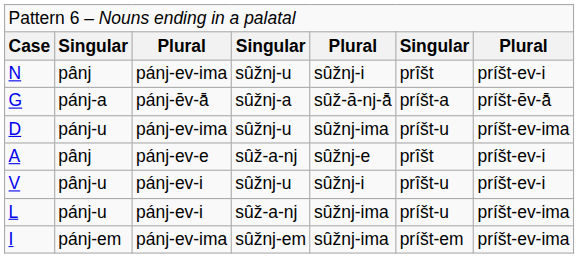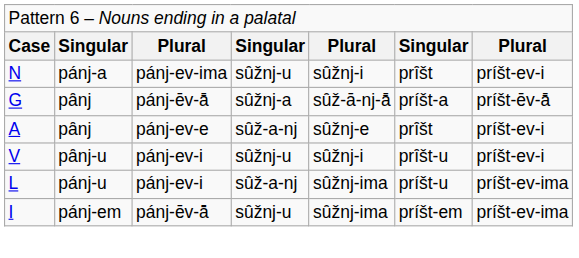N | column 2: pȃnj -> pánj-a
G | column 2: pánj-a -> pȃnj
- row: D | pánj-u | pánj-ev-ima | sȗžnj-u | sȗžnj-ima | príšt-u | príšt-ev-ima
I | column 3: pánj-ev-ima -> pánj-ēv-ā̄
I | column 4: sȗžnj-em -> sȗžnj-u
